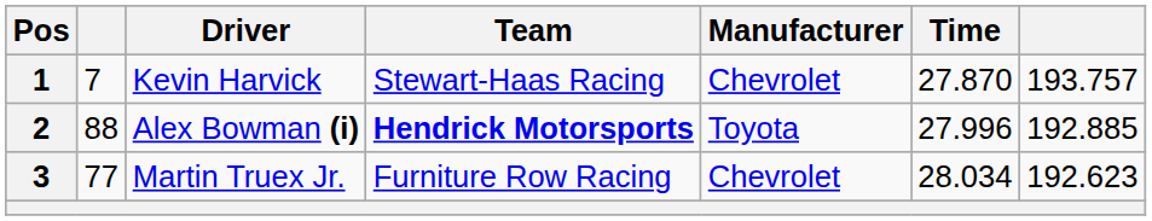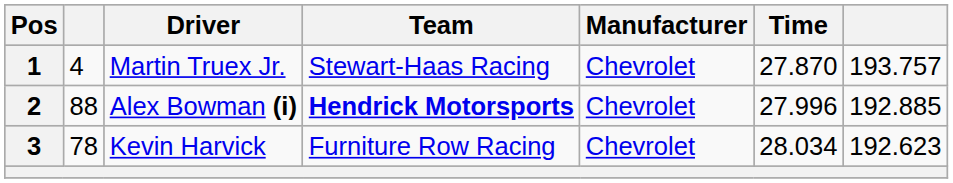1 | column 2: 7 -> 4
1 | Driver: Kevin Harvick -> Martin Truex Jr.
2 | Manufacturer: Toyota -> Chevrolet
3 | column 2: 77 -> 78
3 | Driver: Martin Truex Jr. -> Kevin Harvick
